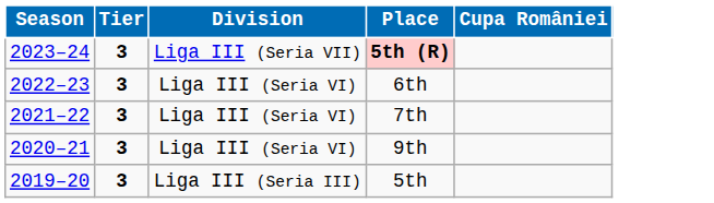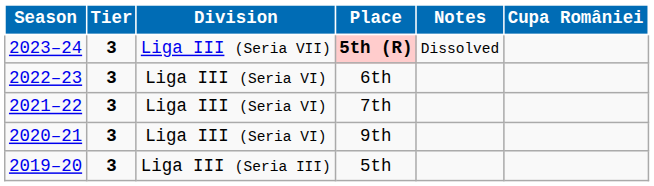+ column: Notes | Dissolved
